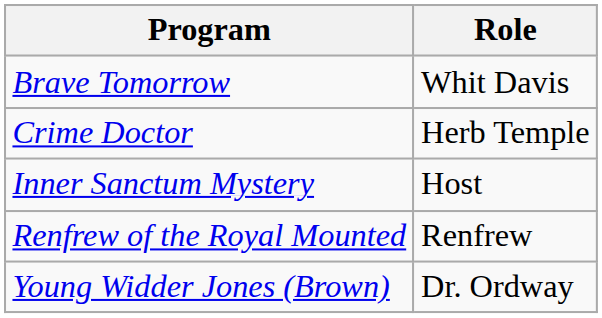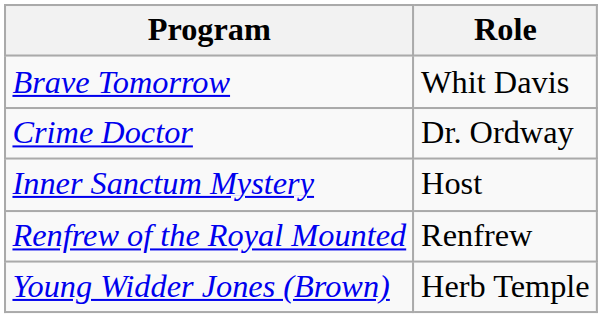Crime Doctor | Role: Herb Temple -> Dr. Ordway
Young Widder Jones (Brown) | Role: Dr. Ordway -> Herb Temple
